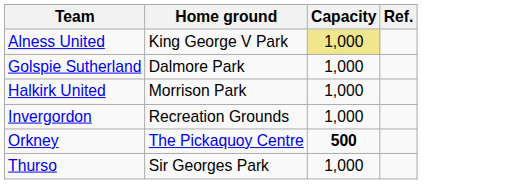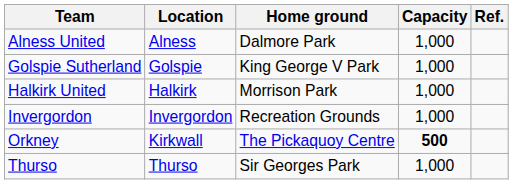+ column: Location | Alness | Golspie | Halkirk | Invergordon | Kirkwall | Thurso
Alness United | Home ground: King George V Park -> Dalmore Park
Alness United | Capacity: khaki background -> no background
Golspie Sutherland | Home ground: Dalmore Park -> King George V Park
